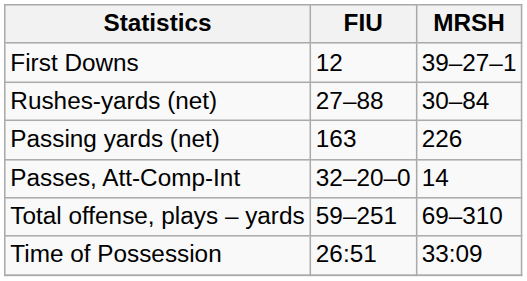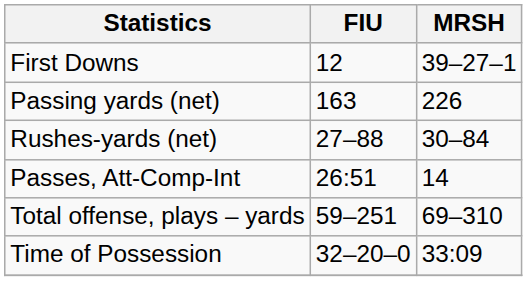rows swapped: Rushes-yards (net) <-> Passing yards (net)
Passes, Att-Comp-Int | FIU: 32–20–0 -> 26:51
Time of Possession | FIU: 26:51 -> 32–20–0
